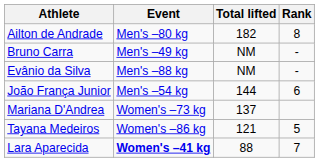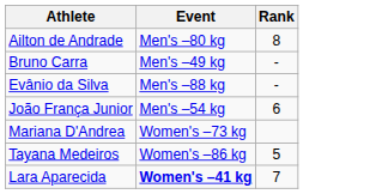- column: Total lifted | 182 | NM | NM | 144 | 137 | 121 | 88
